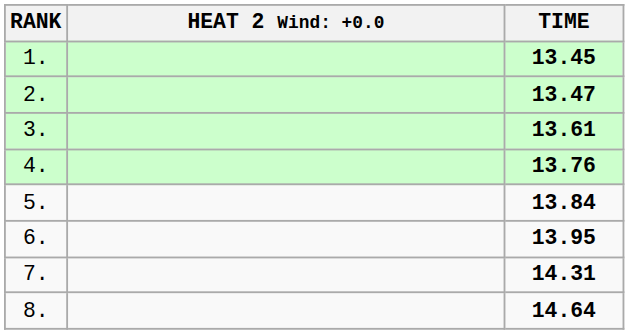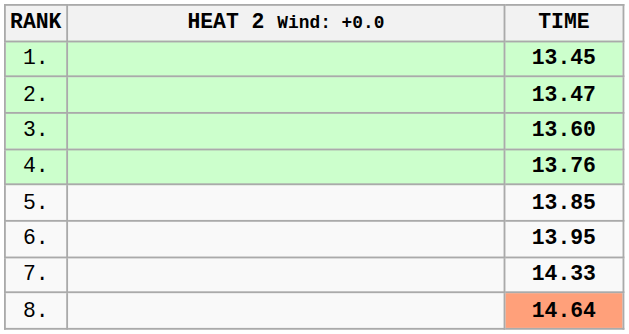3. | TIME: 13.61 -> 13.60
5. | TIME: 13.84 -> 13.85
7. | TIME: 14.31 -> 14.33
8. | TIME: no background -> lightsalmon background
